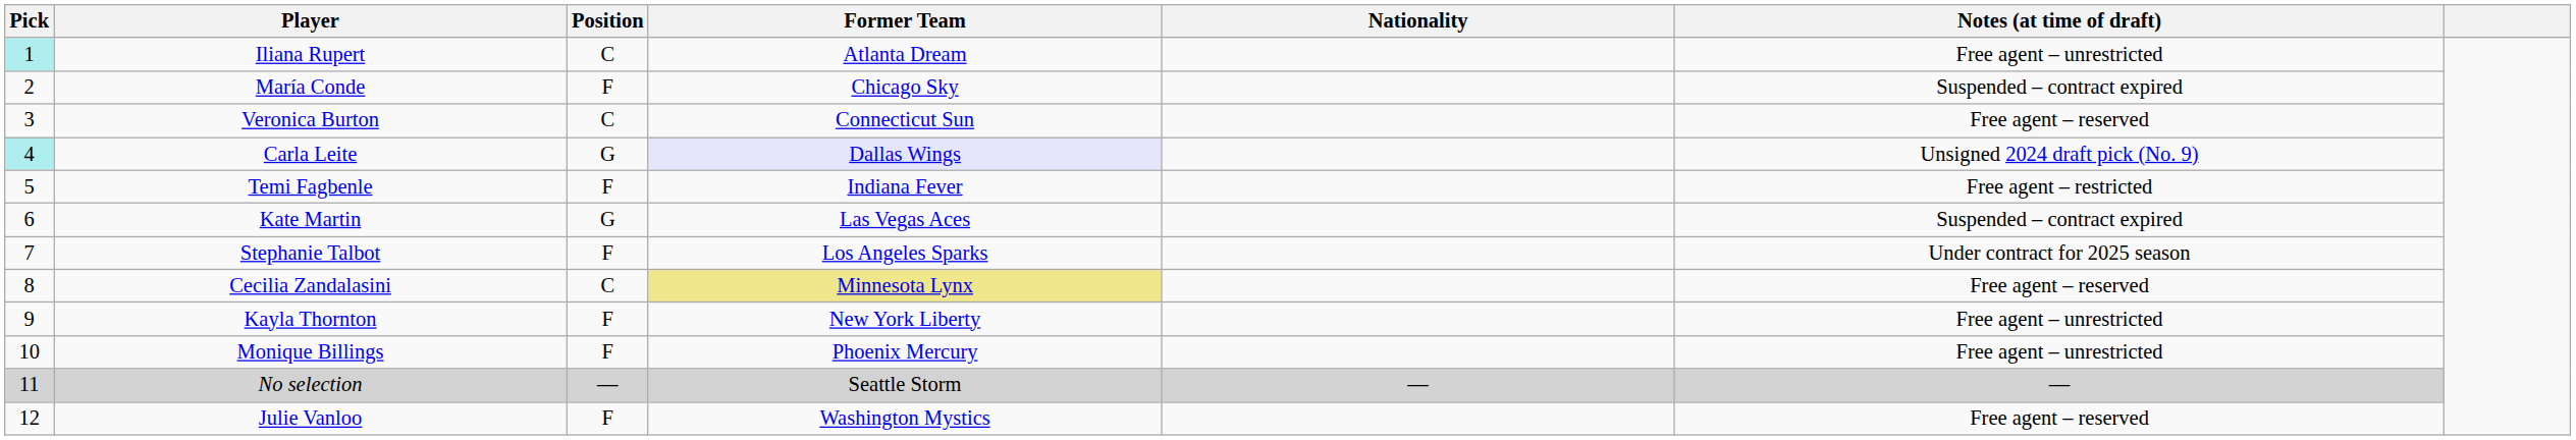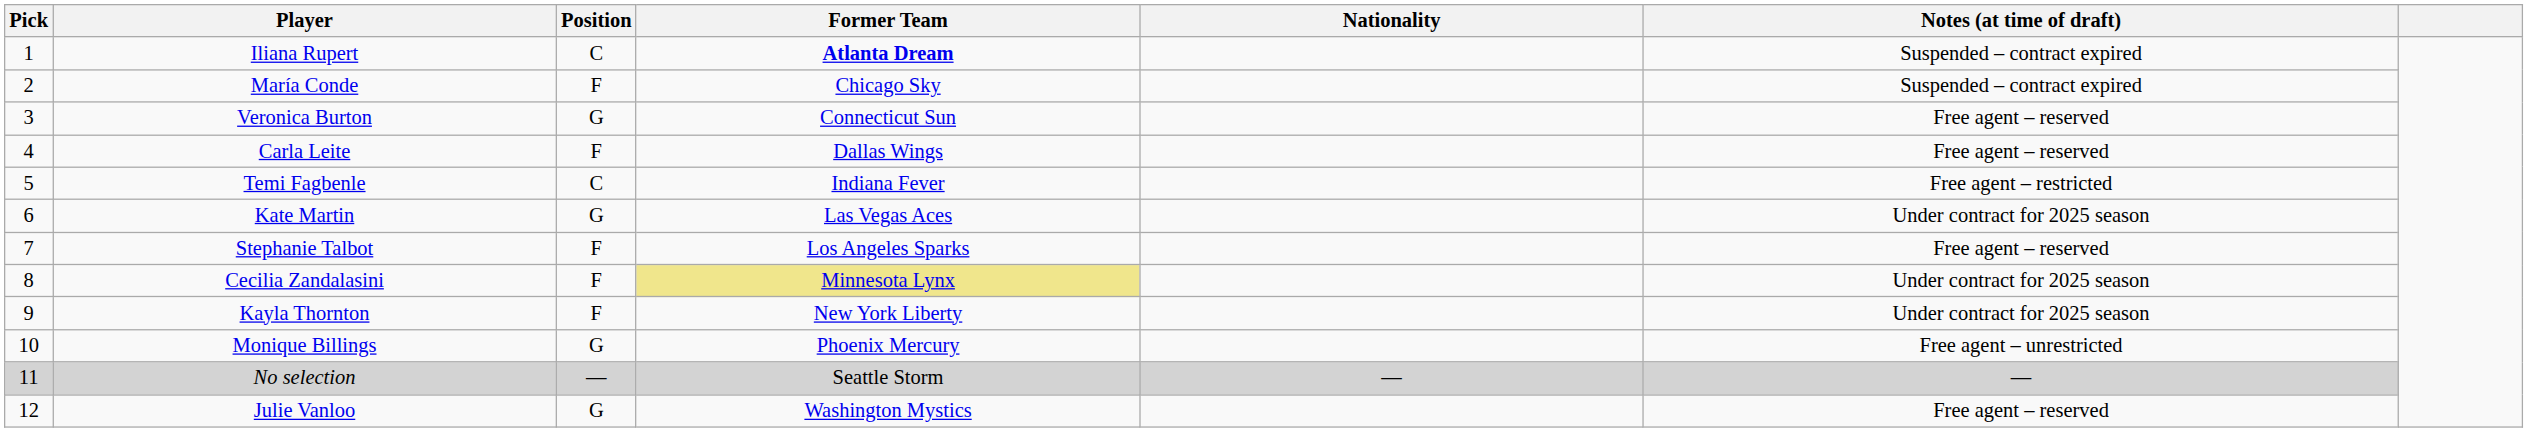Iliana Rupert | Pick: paleturquoise background -> no background
Iliana Rupert | Former Team: normal -> bold
Iliana Rupert | Notes (at time of draft): Free agent – unrestricted -> Suspended – contract expired
Veronica Burton | Position: C -> G
Carla Leite | Pick: paleturquoise background -> no background
Carla Leite | Position: G -> F
Carla Leite | Former Team: lavender background -> no background
Carla Leite | Notes (at time of draft): Unsigned 2024 draft pick (No. 9) -> Free agent – reserved
Temi Fagbenle | Position: F -> C
Kate Martin | Notes (at time of draft): Suspended – contract expired -> Under contract for 2025 season
Stephanie Talbot | Notes (at time of draft): Under contract for 2025 season -> Free agent – reserved
Cecilia Zandalasini | Position: C -> F
Cecilia Zandalasini | Notes (at time of draft): Free agent – reserved -> Under contract for 2025 season
Kayla Thornton | Notes (at time of draft): Free agent – unrestricted -> Under contract for 2025 season
Monique Billings | Position: F -> G
Julie Vanloo | Position: F -> G
